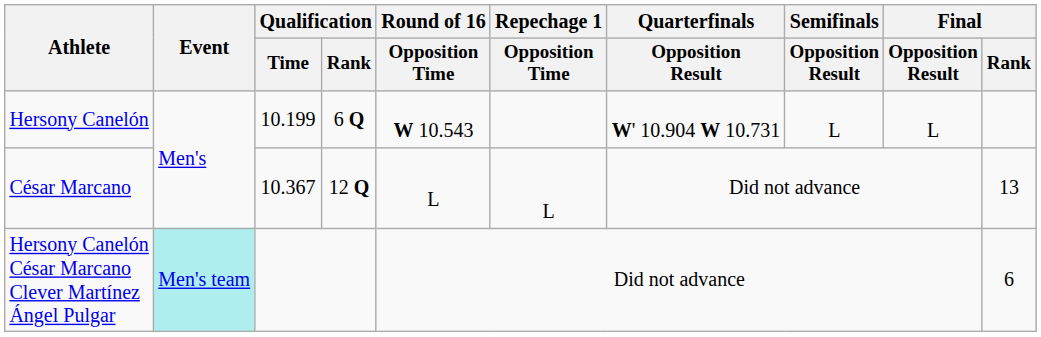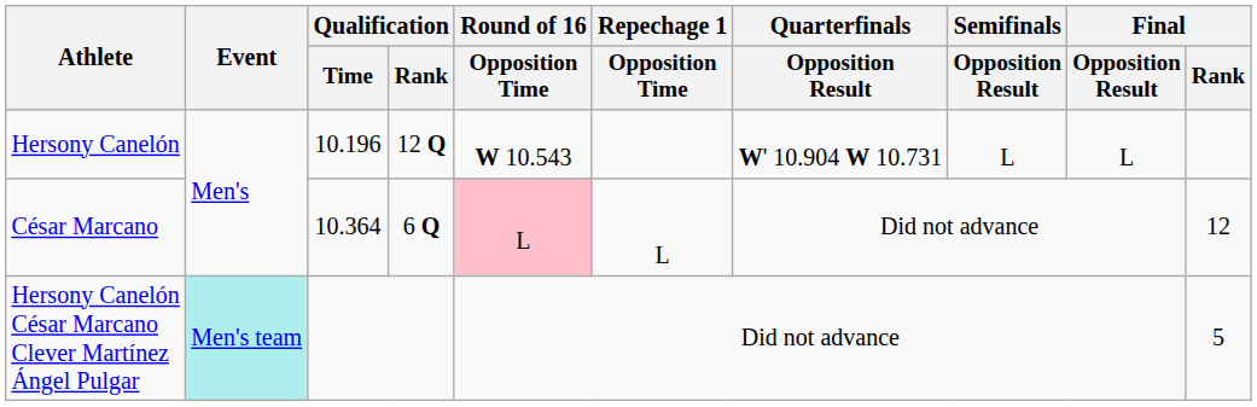Hersony Canelón | Qualification / Time: 10.199 -> 10.196
Hersony Canelón | Qualification / Rank: 6 Q -> 12 Q
César Marcano | Qualification / Time: 10.367 -> 10.364
César Marcano | Qualification / Rank: 12 Q -> 6 Q
César Marcano | Round of 16 / Opposition Time: no background -> pink background
César Marcano | Final / Rank: 13 -> 12
Hersony Canelón César Marcano Clever Martínez Ángel Pulgar | Final / Rank: 6 -> 5
